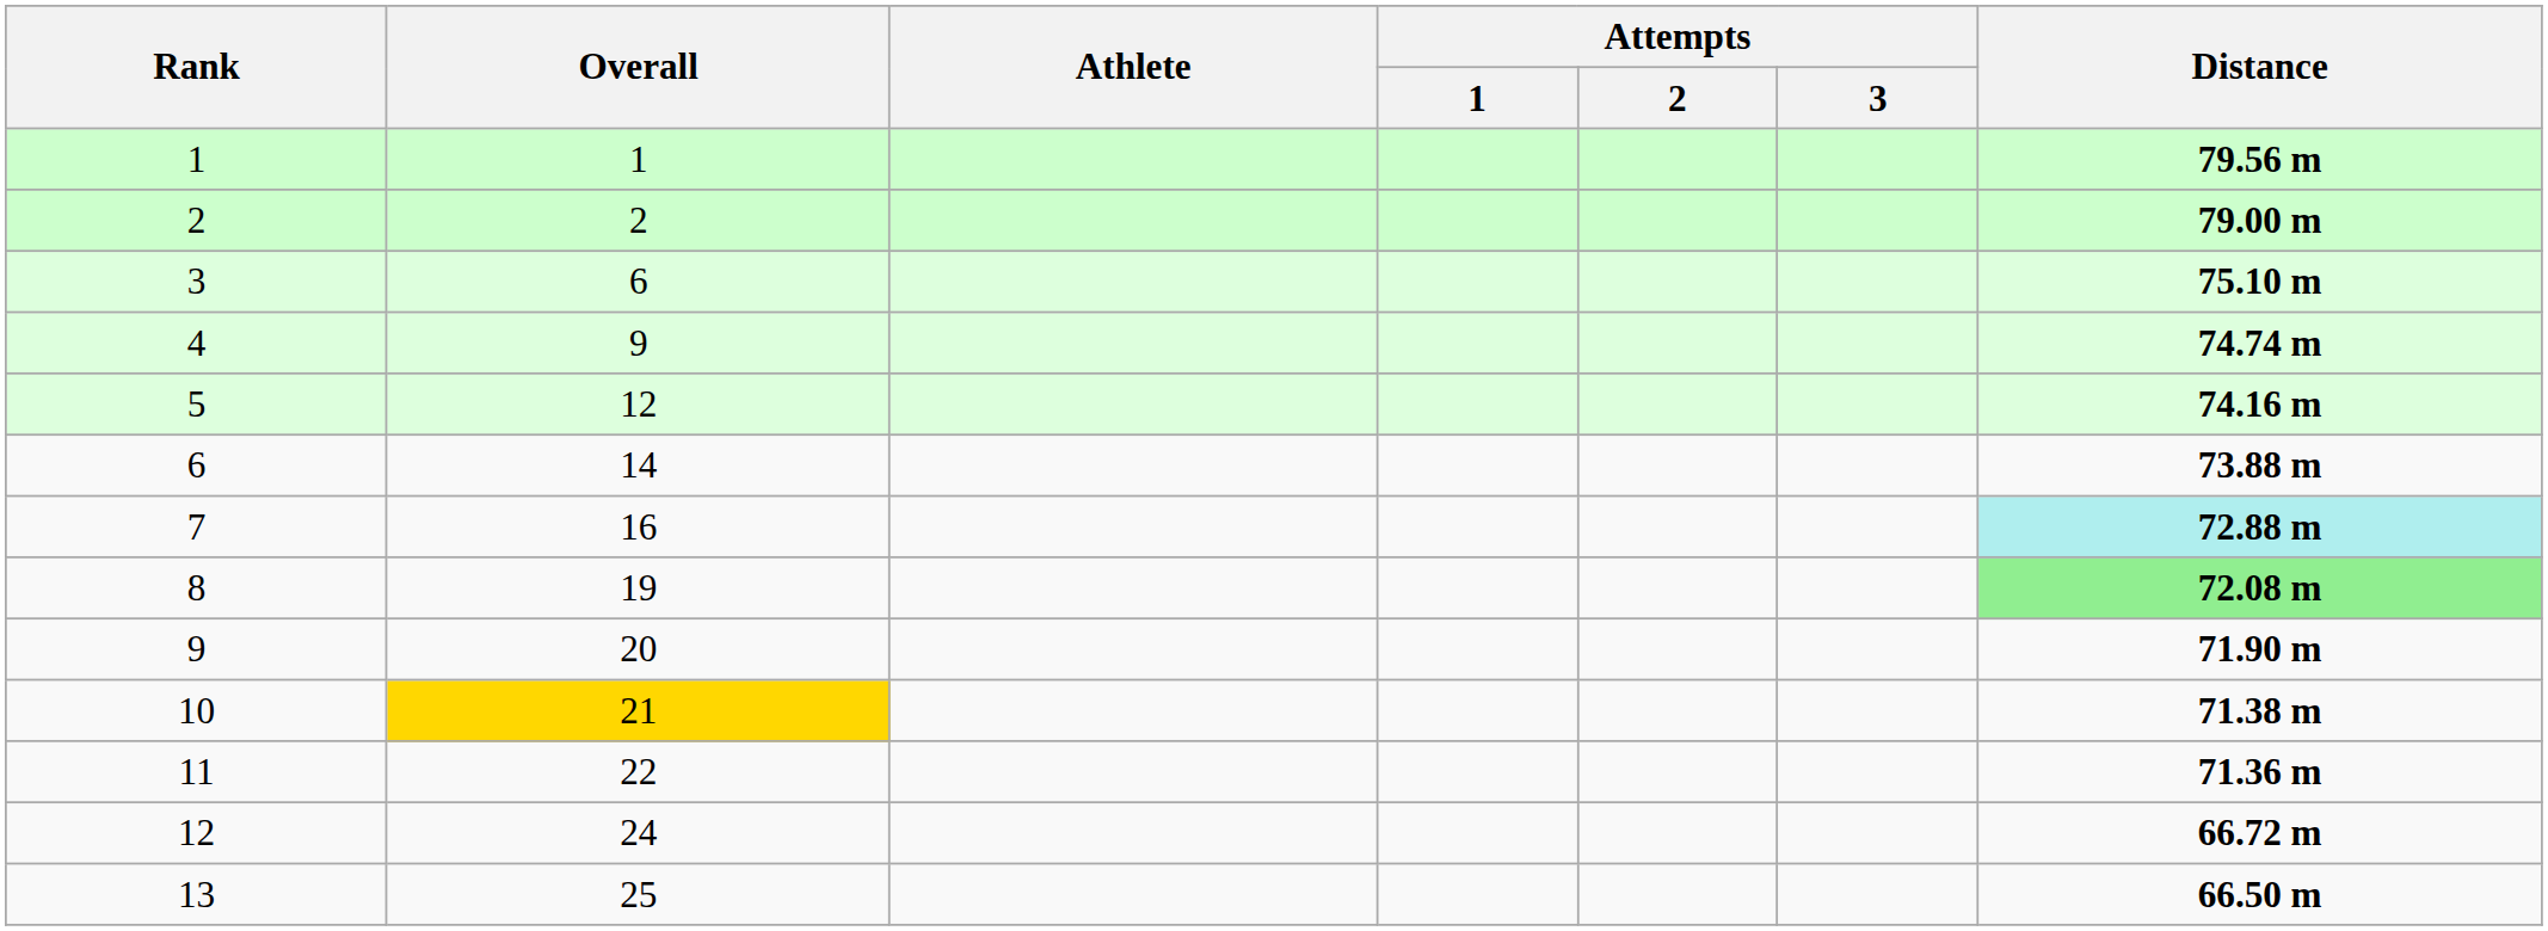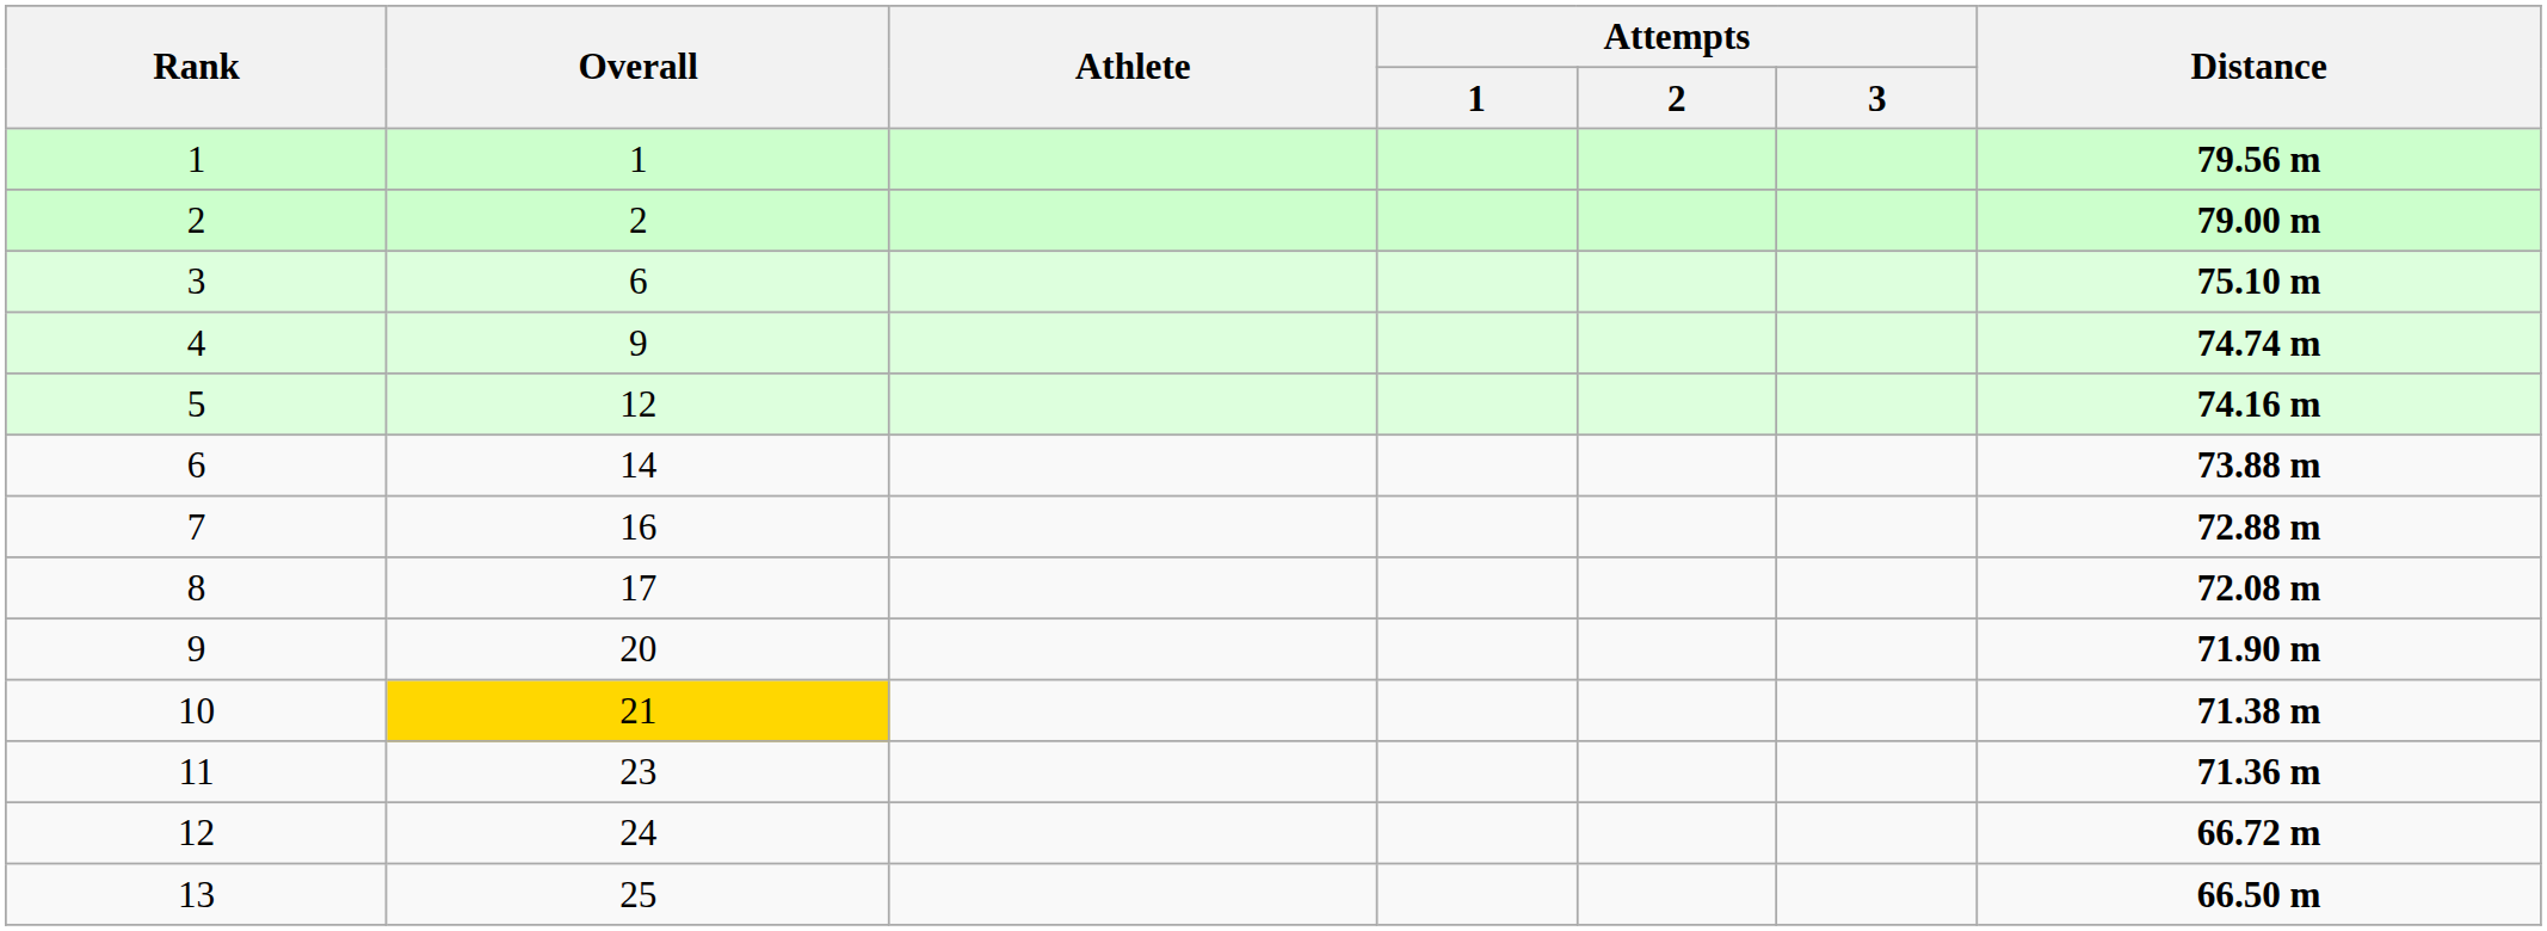7 | Distance: paleturquoise background -> no background
8 | Overall: 19 -> 17
8 | Distance: lightgreen background -> no background
11 | Overall: 22 -> 23
